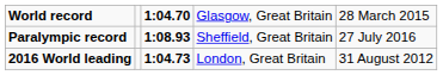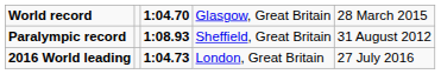Paralympic record | column 5: 27 July 2016 -> 31 August 2012
2016 World leading | column 5: 31 August 2012 -> 27 July 2016
